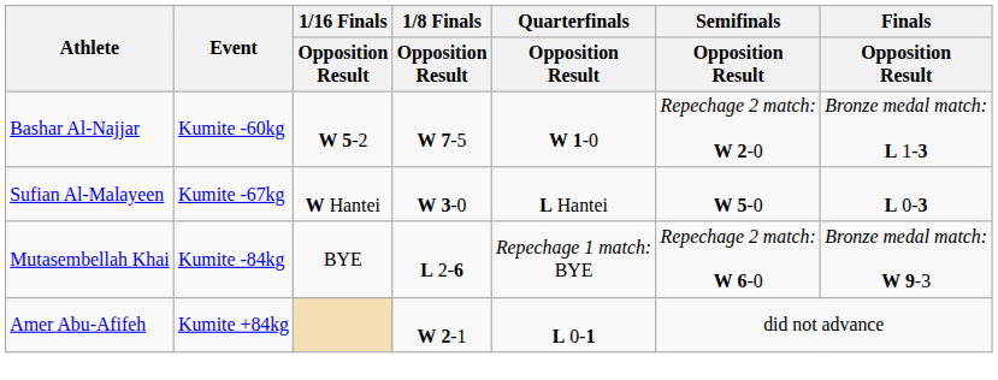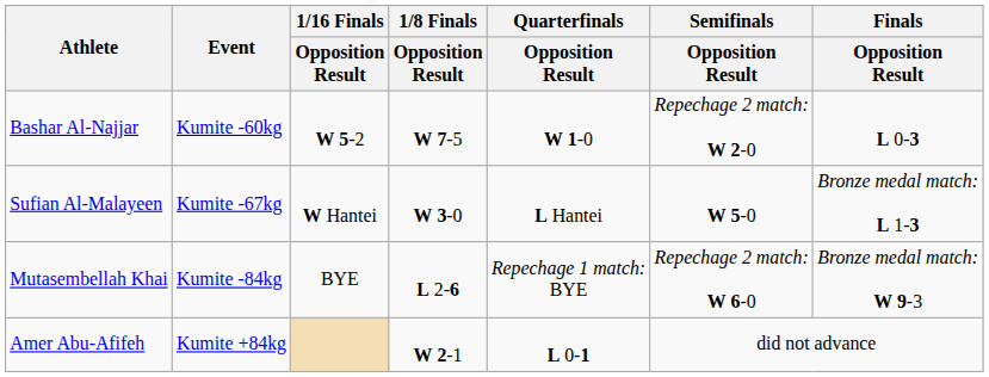Bashar Al-Najjar | Finals / Opposition Result: Bronze medal match: L 1-3 -> L 0-3
Sufian Al-Malayeen | Finals / Opposition Result: L 0-3 -> Bronze medal match: L 1-3
